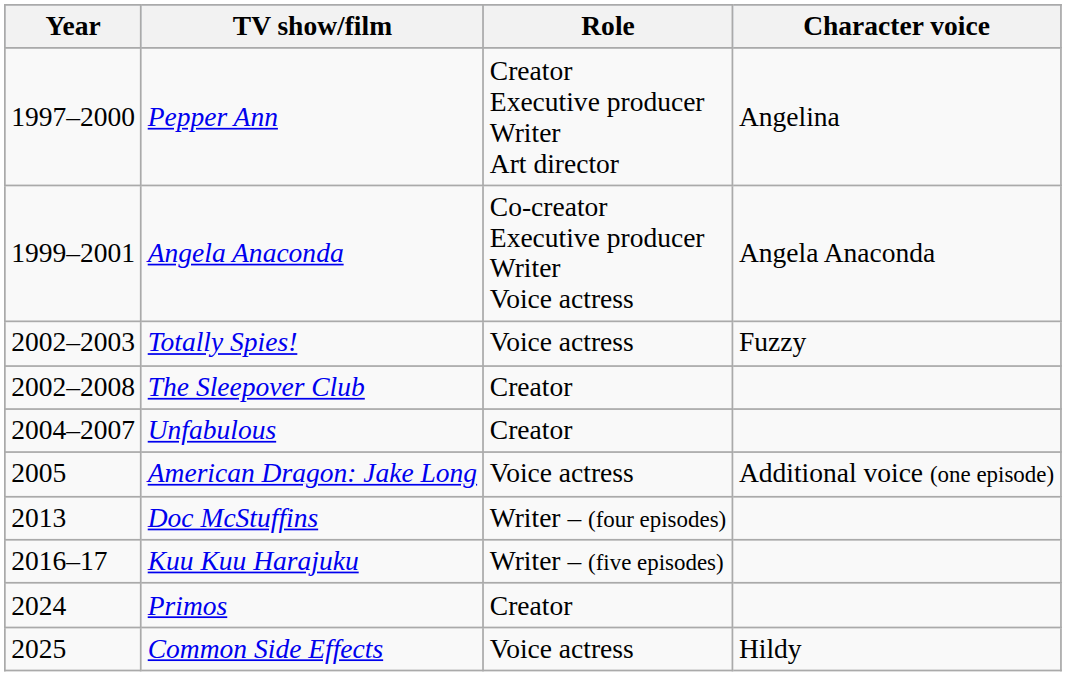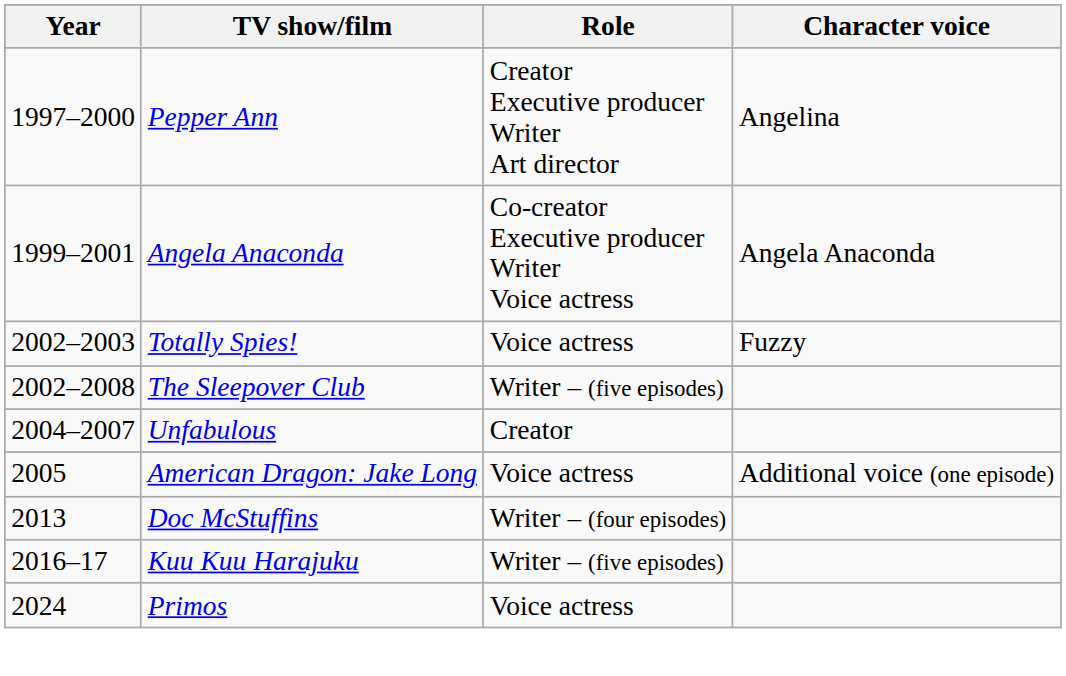The Sleepover Club | Role: Creator -> Writer – (five episodes)
Primos | Role: Creator -> Voice actress
- row: 2025 | Common Side Effects | Voice actress | Hildy
